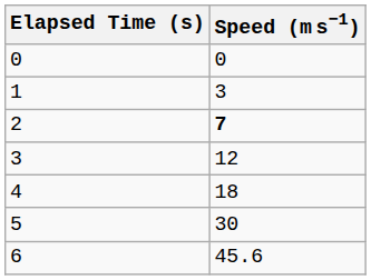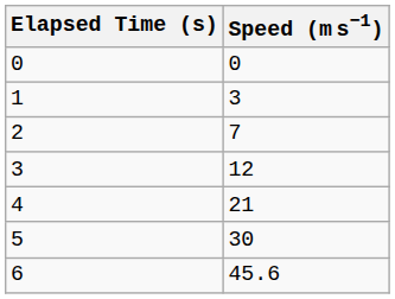2 | Speed (m s−1): bold -> normal
4 | Speed (m s−1): 18 -> 21
